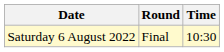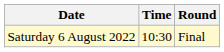columns swapped: Time <-> Round
